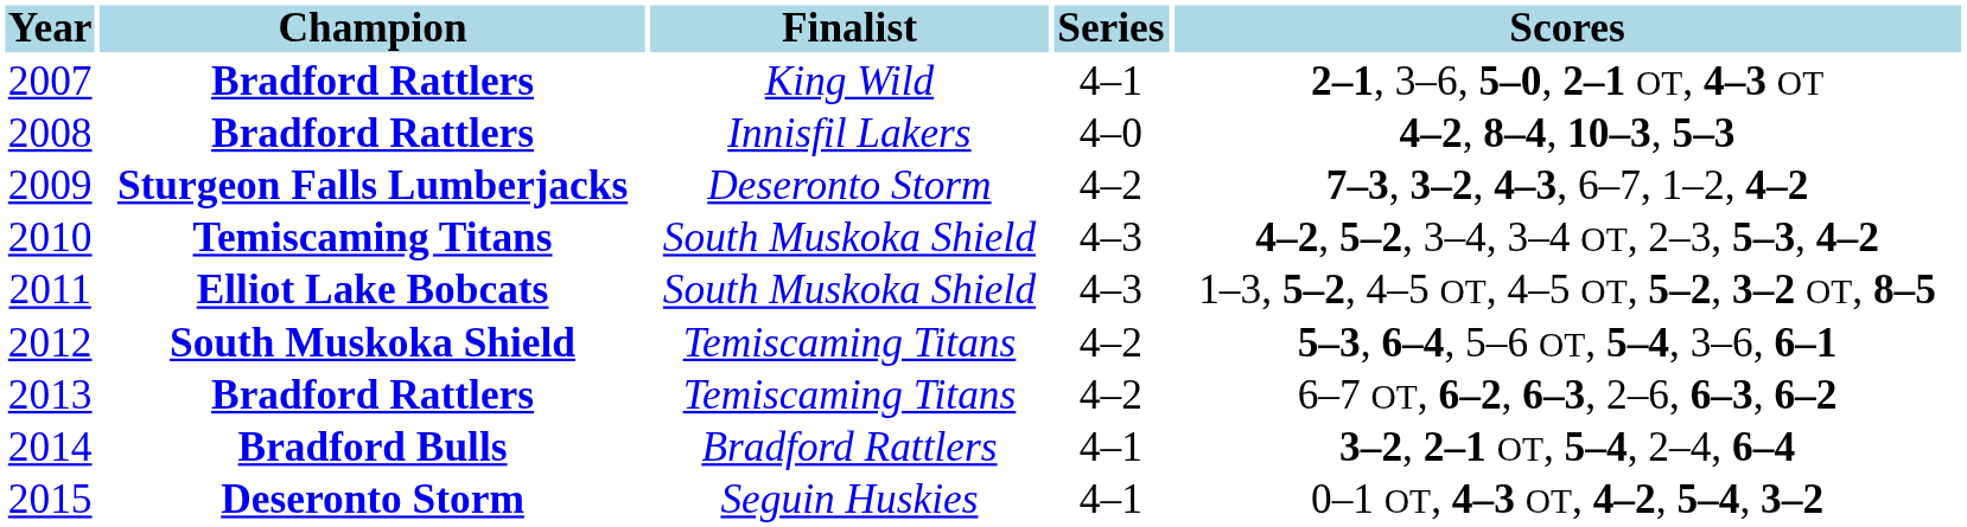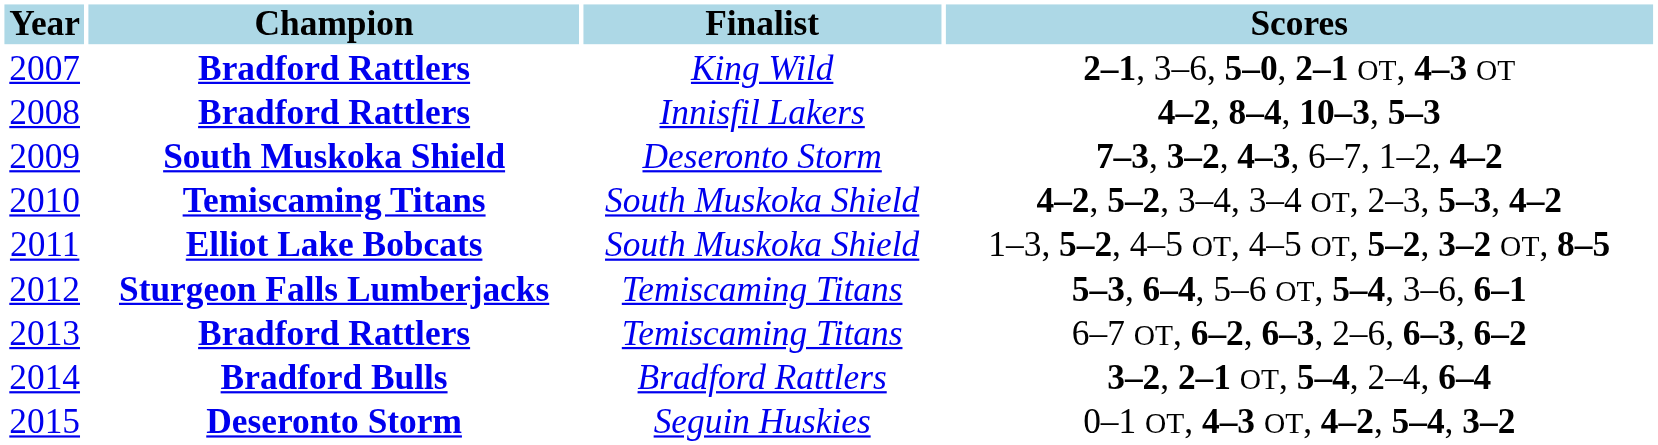- column: Series | 4–1 | 4–0 | 4–2 | 4–3 | 4–3 | 4–2 | 4–2 | 4–1 | 4–1
2009 | Champion: Sturgeon Falls Lumberjacks -> South Muskoka Shield
2012 | Champion: South Muskoka Shield -> Sturgeon Falls Lumberjacks
